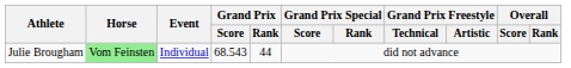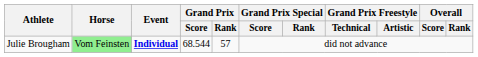Julie Brougham | Event: normal -> bold
Julie Brougham | Grand Prix / Score: 68.543 -> 68.544
Julie Brougham | Grand Prix / Rank: 44 -> 57
